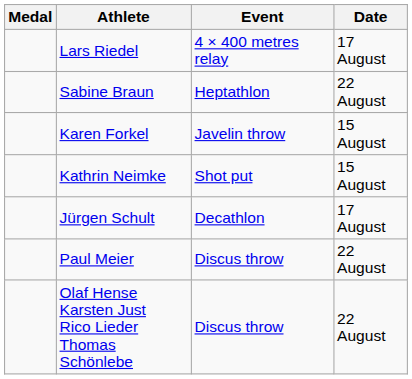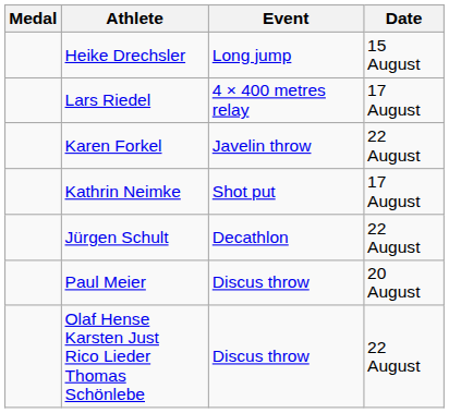+ row: Heike Drechsler | Long jump | 15 August
- row: Sabine Braun | Heptathlon | 22 August
Karen Forkel | Date: 15 August -> 22 August
Kathrin Neimke | Date: 15 August -> 17 August
Jürgen Schult | Date: 17 August -> 22 August
Paul Meier | Date: 22 August -> 20 August
